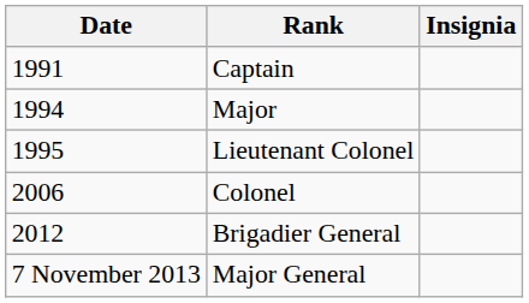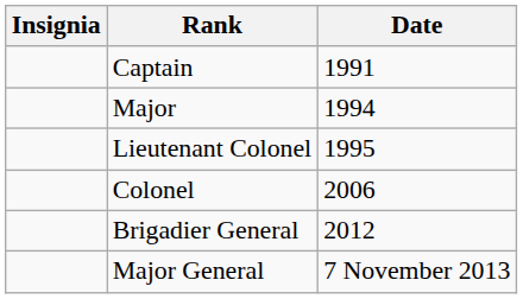columns swapped: Insignia <-> Date
